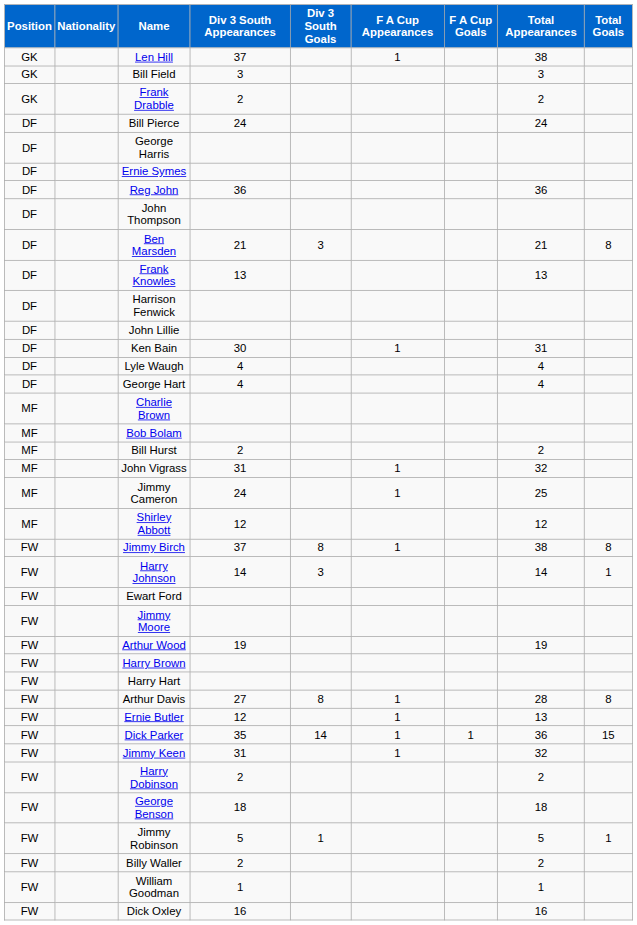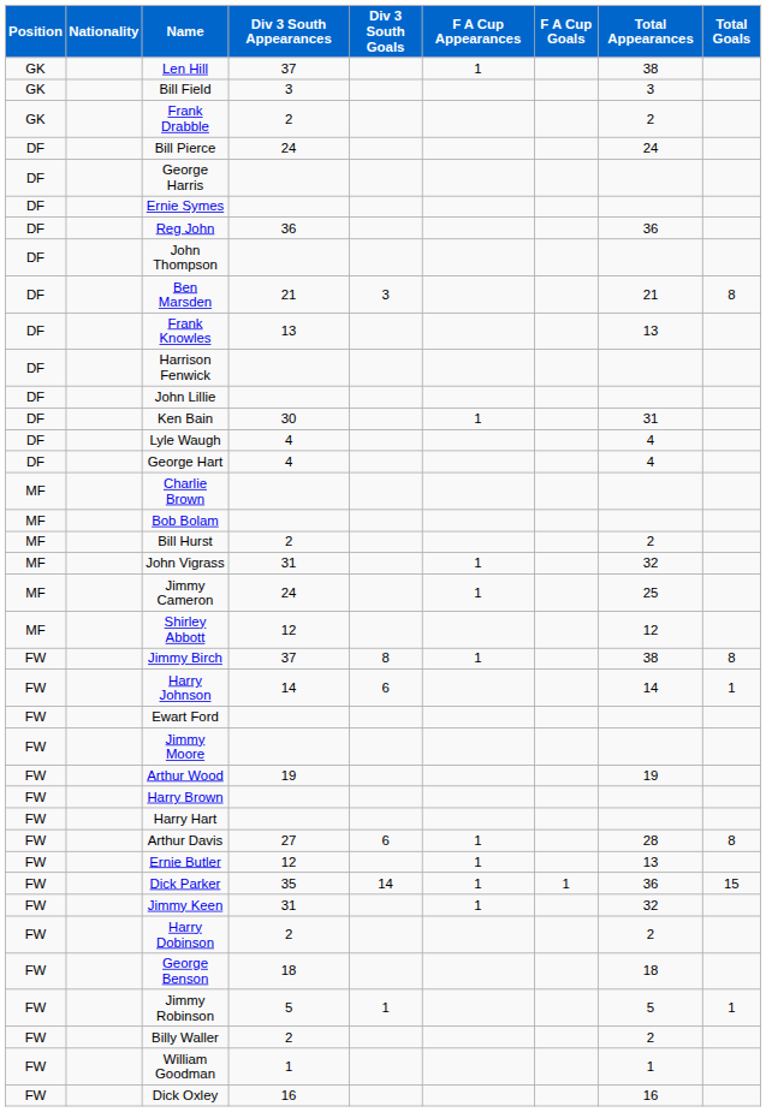Harry Johnson | Div 3 South Goals: 3 -> 6
Arthur Davis | Div 3 South Goals: 8 -> 6
